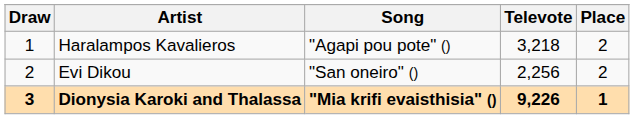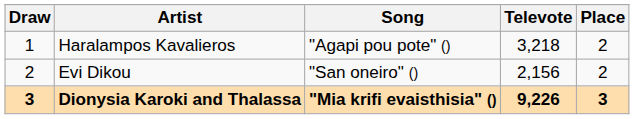Evi Dikou | Televote: 2,256 -> 2,156
Dionysia Karoki and Thalassa | Place: 1 -> 3
